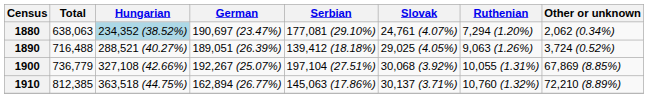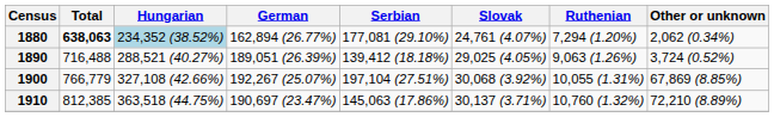1880 | Total: normal -> bold
1880 | German: 190,697 (23.47%) -> 162,894 (26.77%)
1900 | Total: 736,779 -> 766,779
1910 | German: 162,894 (26.77%) -> 190,697 (23.47%)
